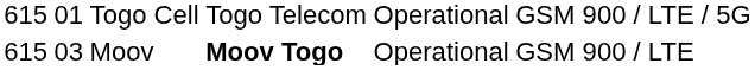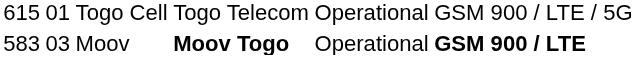Moov | column 1: 615 -> 583
Moov | column 6: normal -> bold
